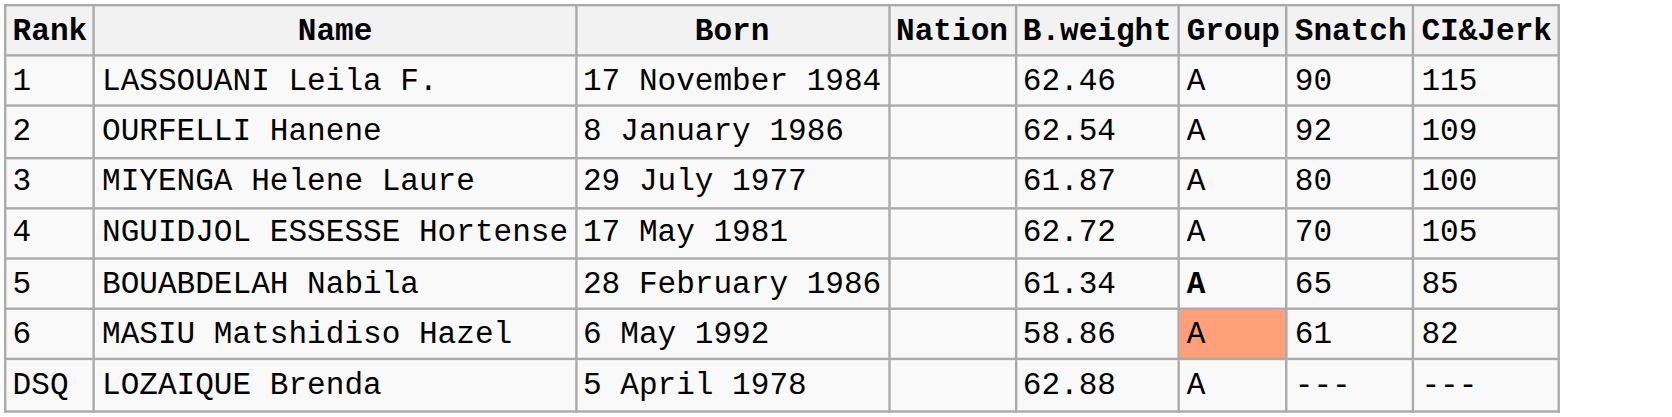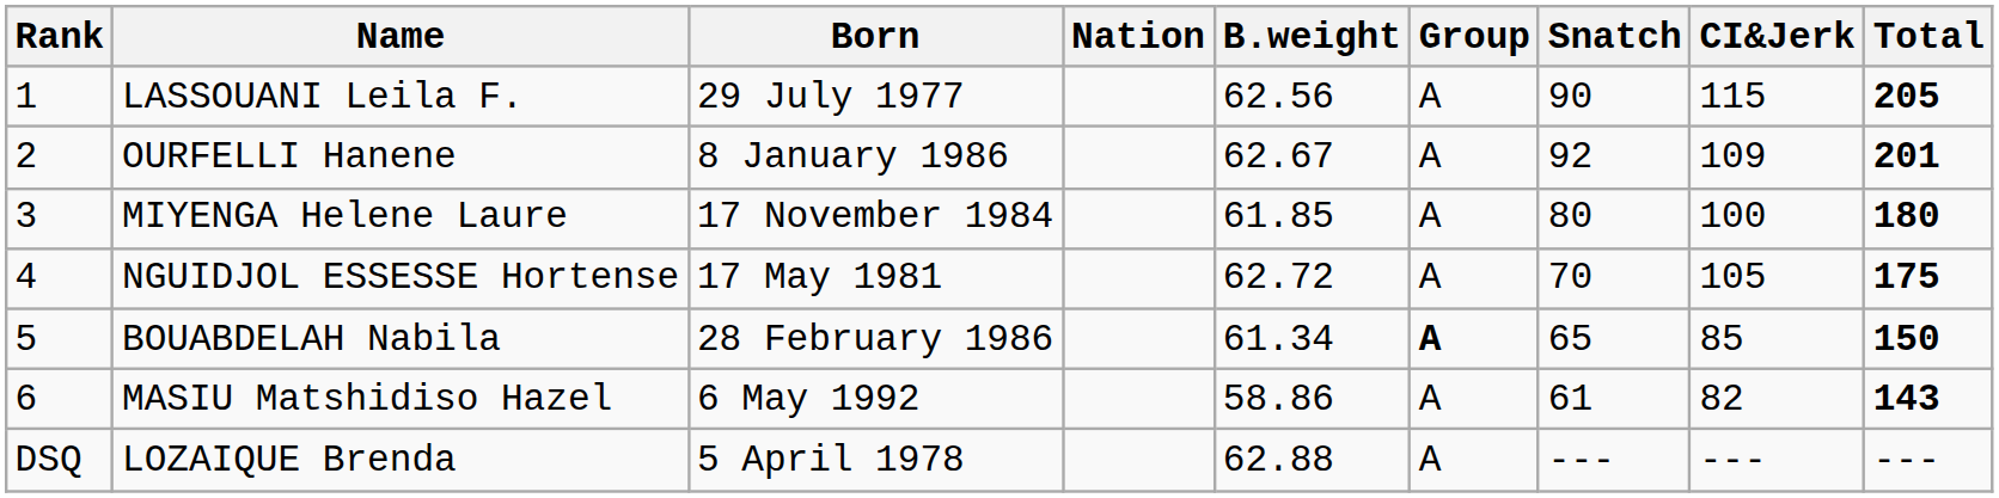+ column: Total | 205 | 201 | 180 | 175 | 150 | 143 | ---
LASSOUANI Leila F. | Born: 17 November 1984 -> 29 July 1977
LASSOUANI Leila F. | B.weight: 62.46 -> 62.56
OURFELLI Hanene | B.weight: 62.54 -> 62.67
MIYENGA Helene Laure | Born: 29 July 1977 -> 17 November 1984
MIYENGA Helene Laure | B.weight: 61.87 -> 61.85
MASIU Matshidiso Hazel | Group: lightsalmon background -> no background
